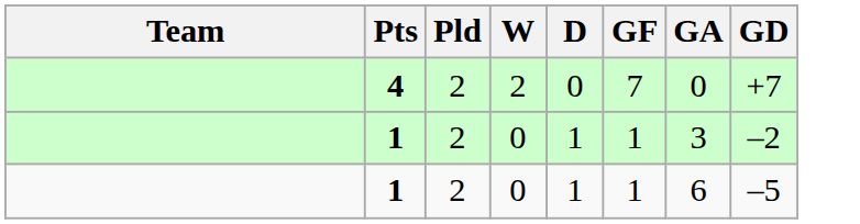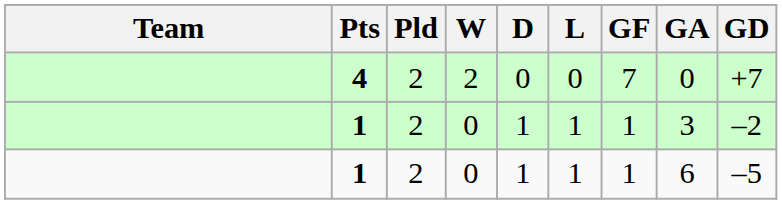+ column: L | 0 | 1 | 1
